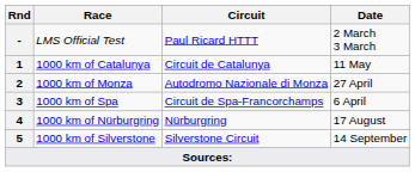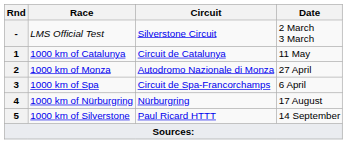LMS Official Test | Circuit: Paul Ricard HTTT -> Silverstone Circuit
1000 km of Silverstone | Circuit: Silverstone Circuit -> Paul Ricard HTTT
